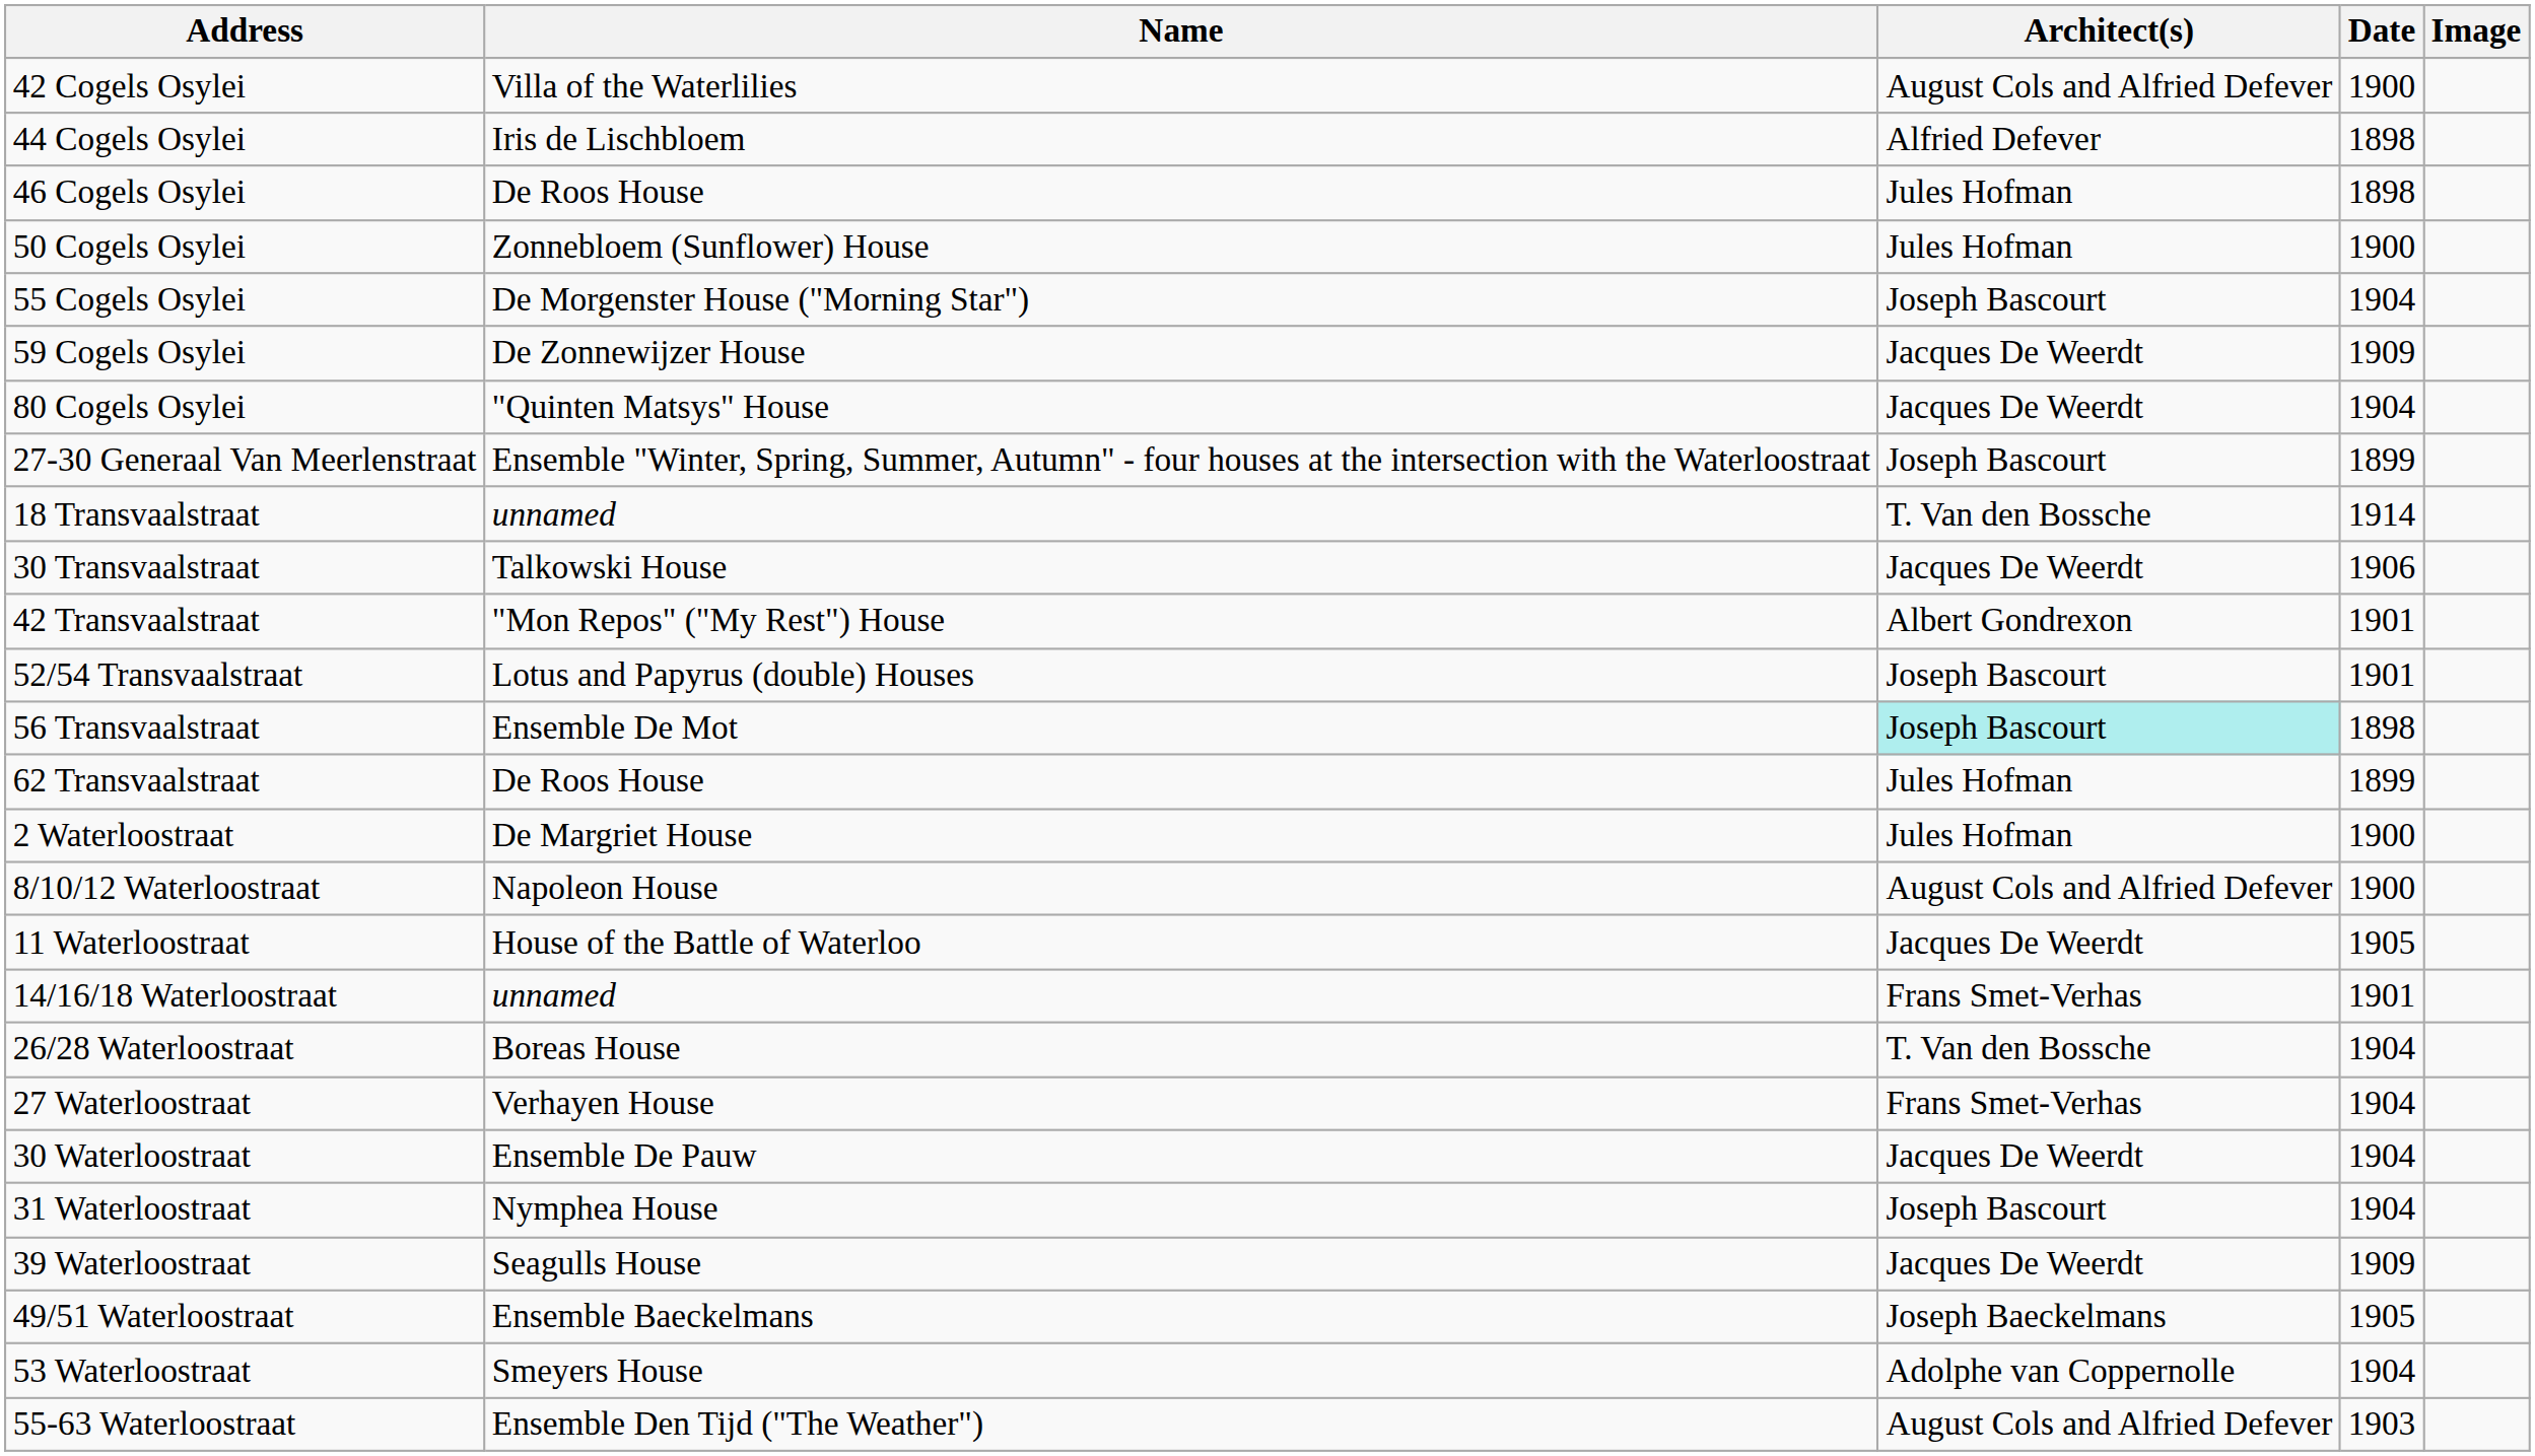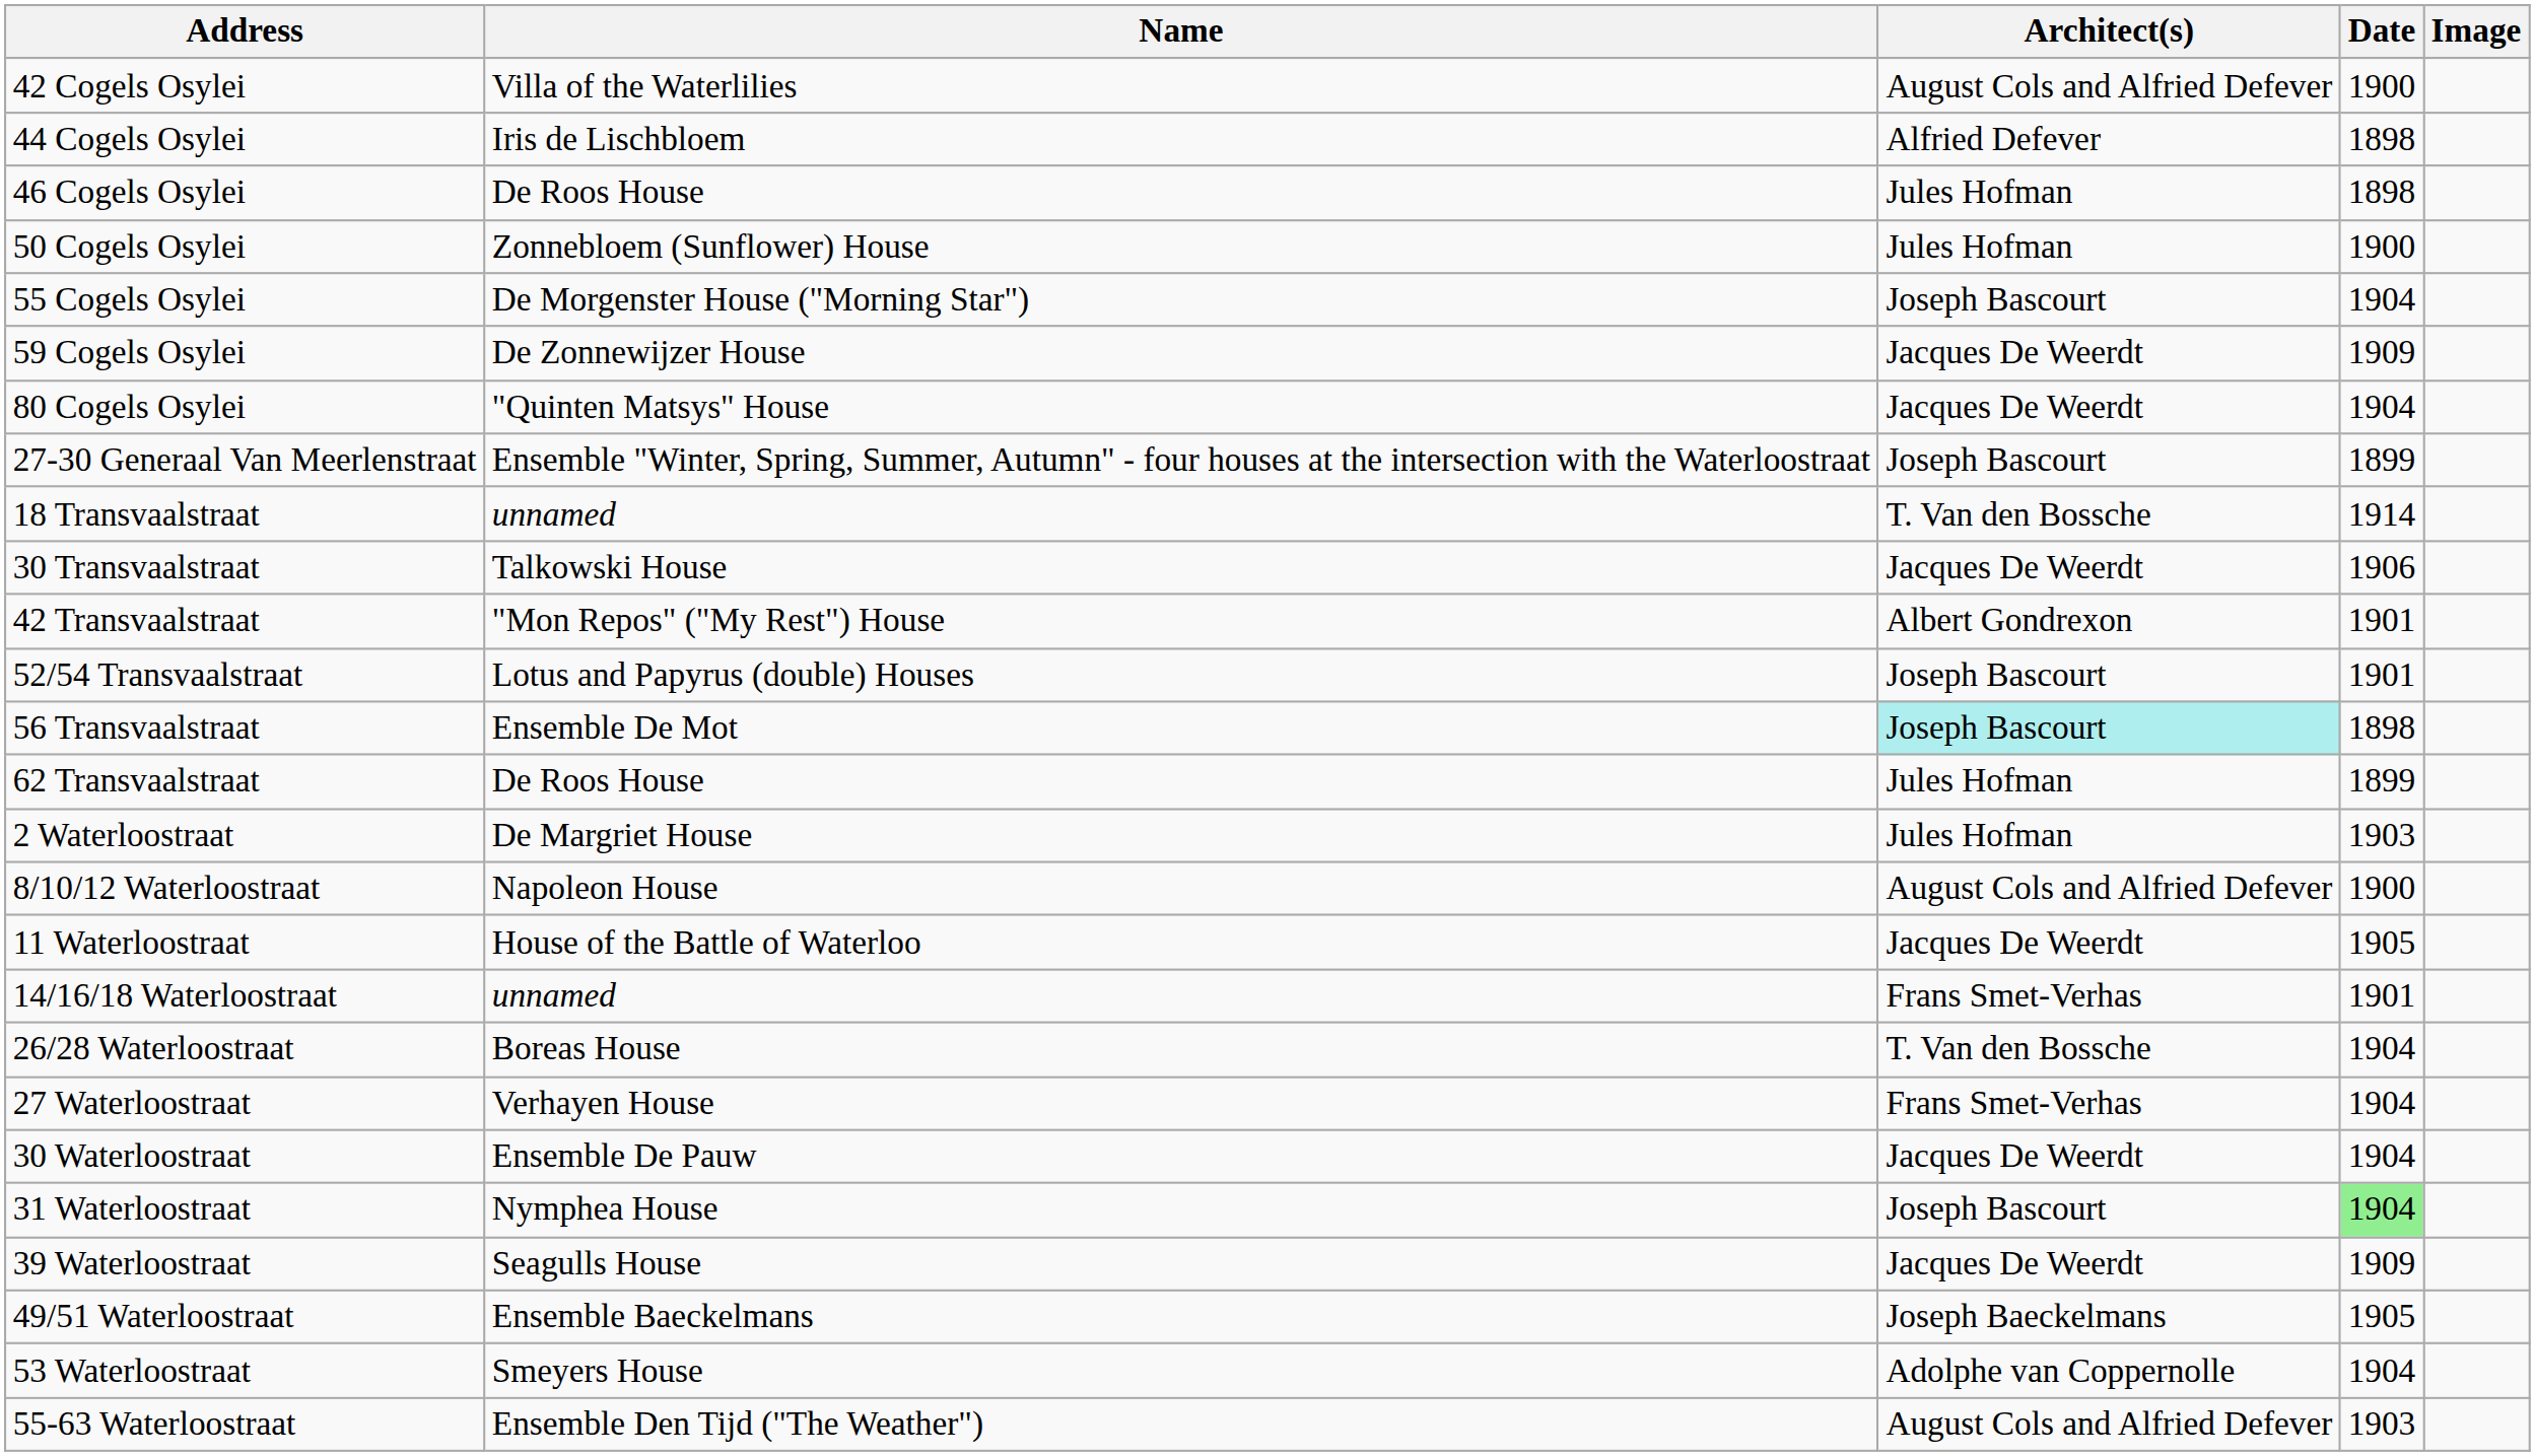2 Waterloostraat | Date: 1900 -> 1903
31 Waterloostraat | Date: no background -> lightgreen background
